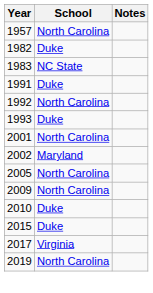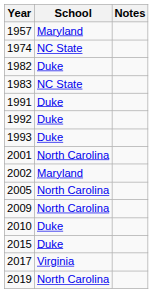1957 | School: North Carolina -> Maryland
+ row: 1974 | NC State
1992 | School: North Carolina -> Duke
